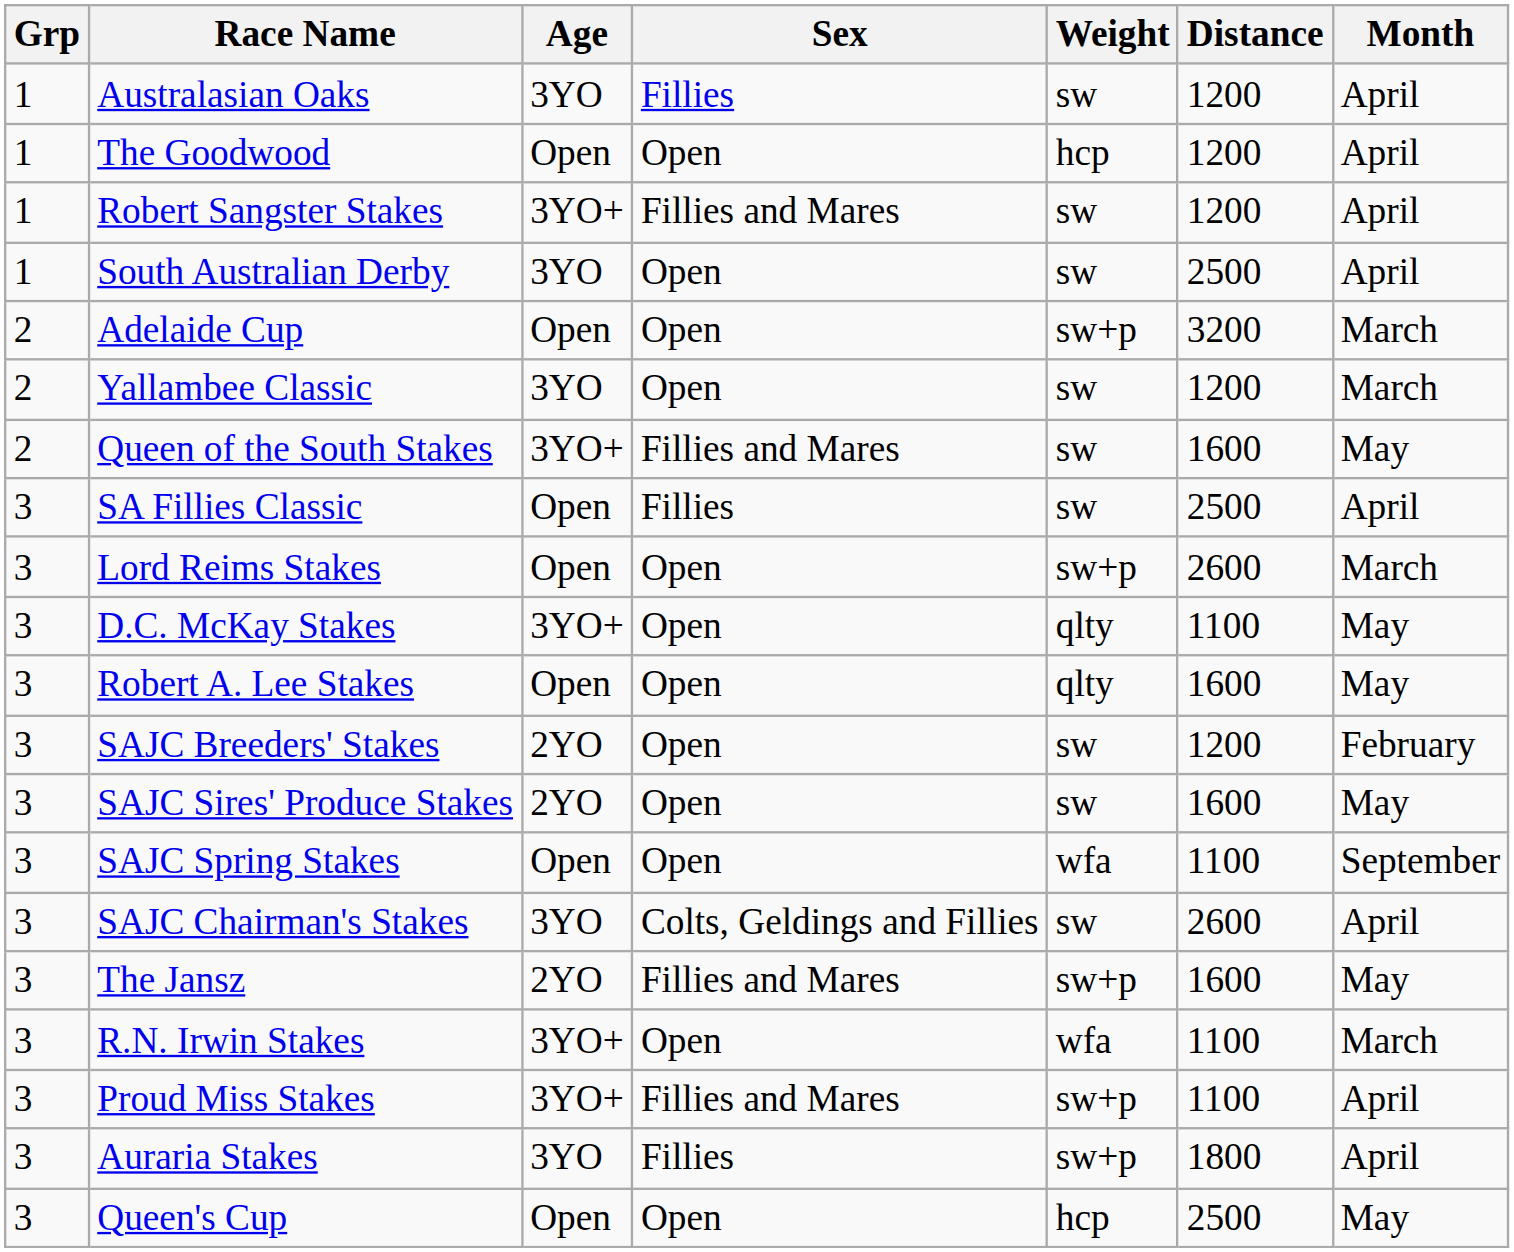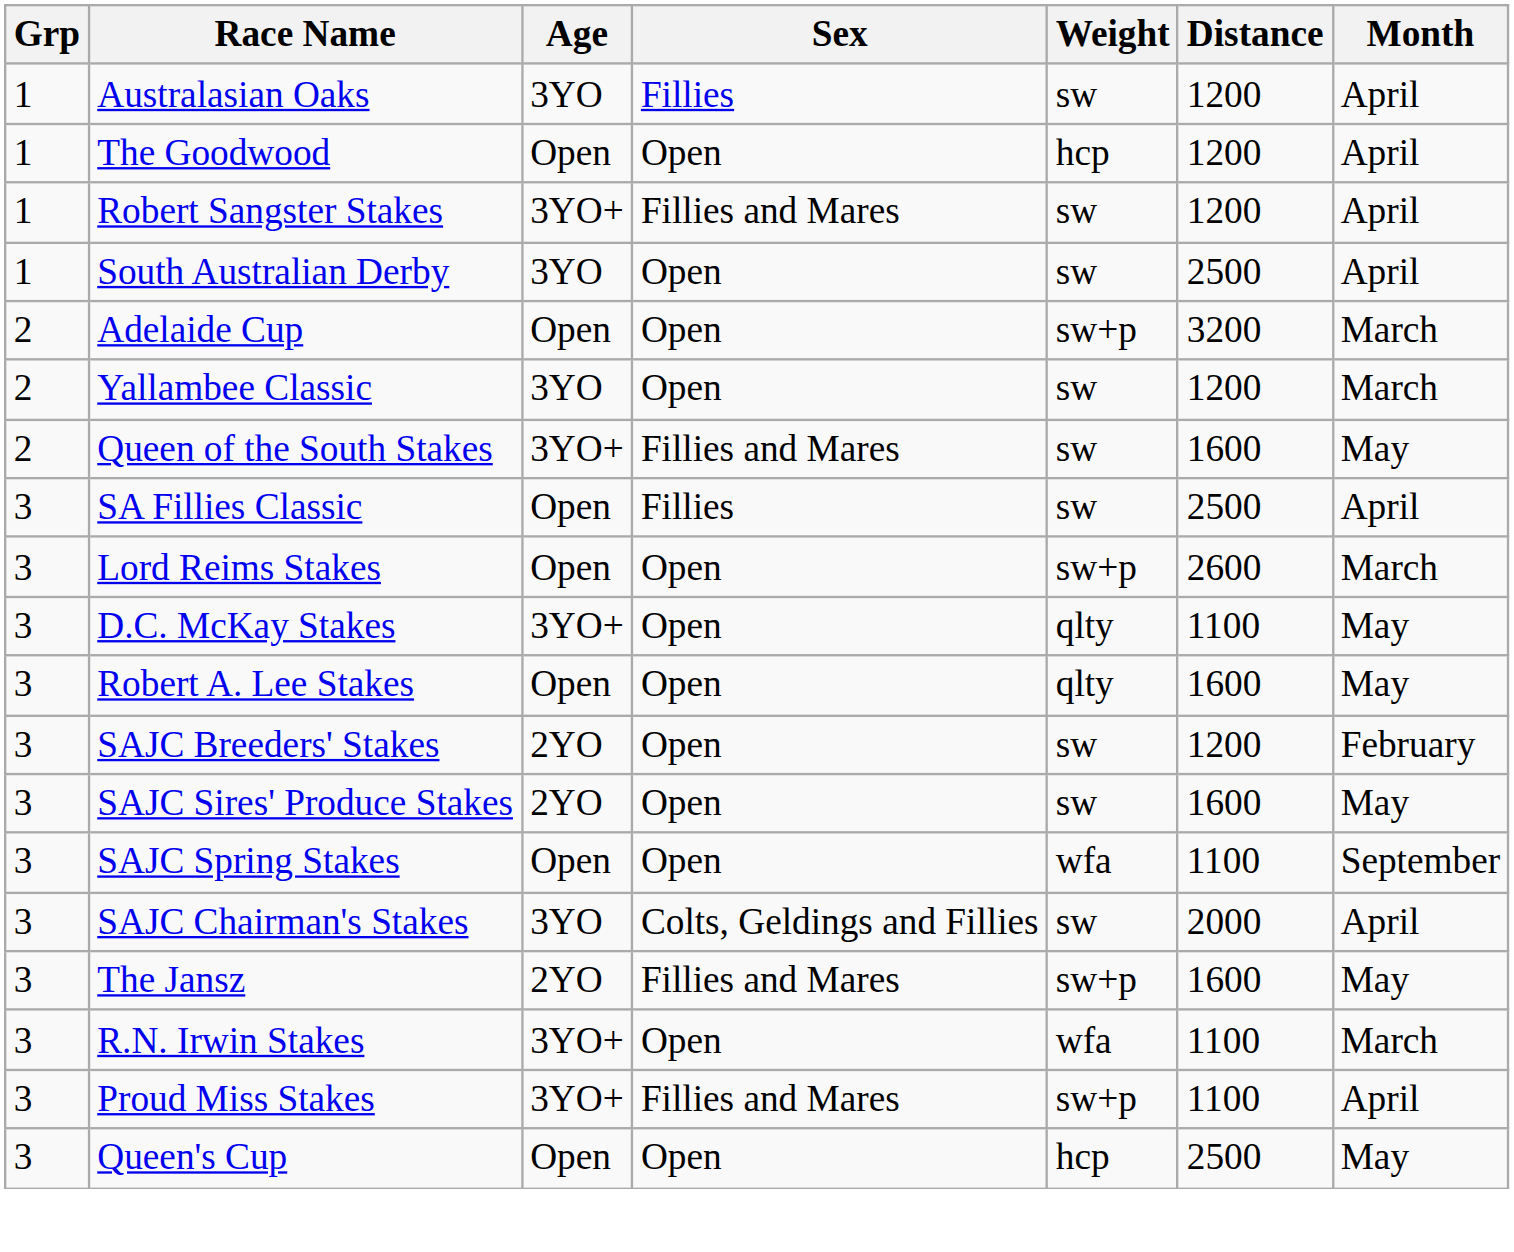SAJC Chairman's Stakes | Distance: 2600 -> 2000
- row: 3 | Auraria Stakes | 3YO | Fillies | sw+p | 1800 | April
